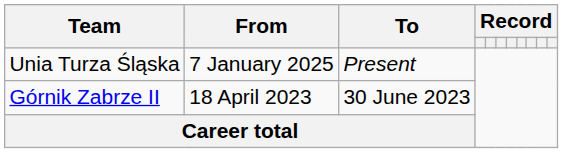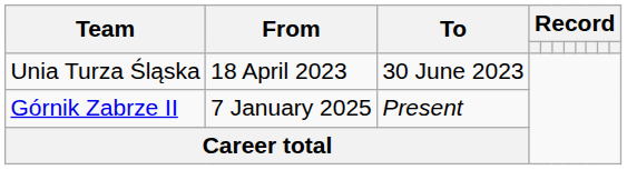Unia Turza Śląska | From: 7 January 2025 -> 18 April 2023
Unia Turza Śląska | To: Present -> 30 June 2023
Górnik Zabrze II | From: 18 April 2023 -> 7 January 2025
Górnik Zabrze II | To: 30 June 2023 -> Present
